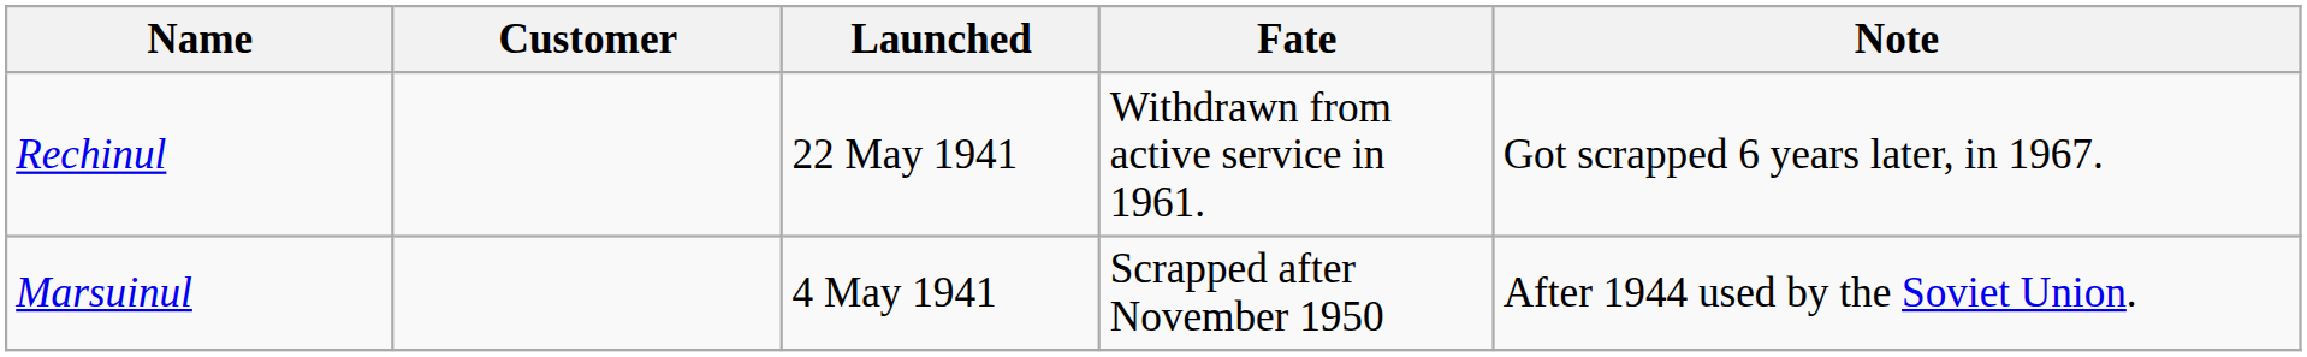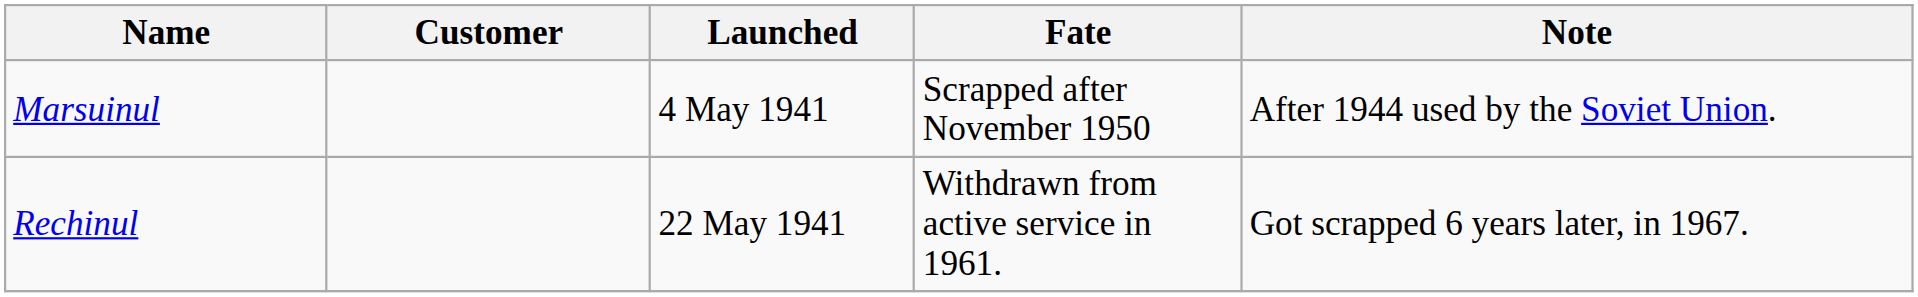rows swapped: Marsuinul <-> Rechinul
